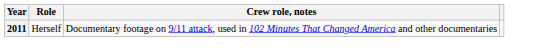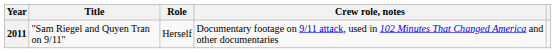+ column: Title | "Sam Riegel and Quyen Tran on 9/11"
